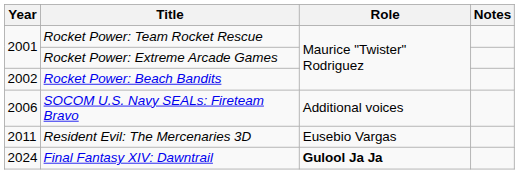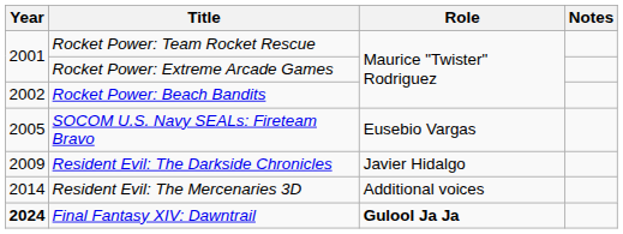SOCOM U.S. Navy SEALs: Fireteam Bravo | Year: 2006 -> 2005
SOCOM U.S. Navy SEALs: Fireteam Bravo | Role: Additional voices -> Eusebio Vargas
+ row: 2009 | Resident Evil: The Darkside Chronicles | Javier Hidalgo
Resident Evil: The Mercenaries 3D | Year: 2011 -> 2014
Resident Evil: The Mercenaries 3D | Role: Eusebio Vargas -> Additional voices
Final Fantasy XIV: Dawntrail | Year: normal -> bold
